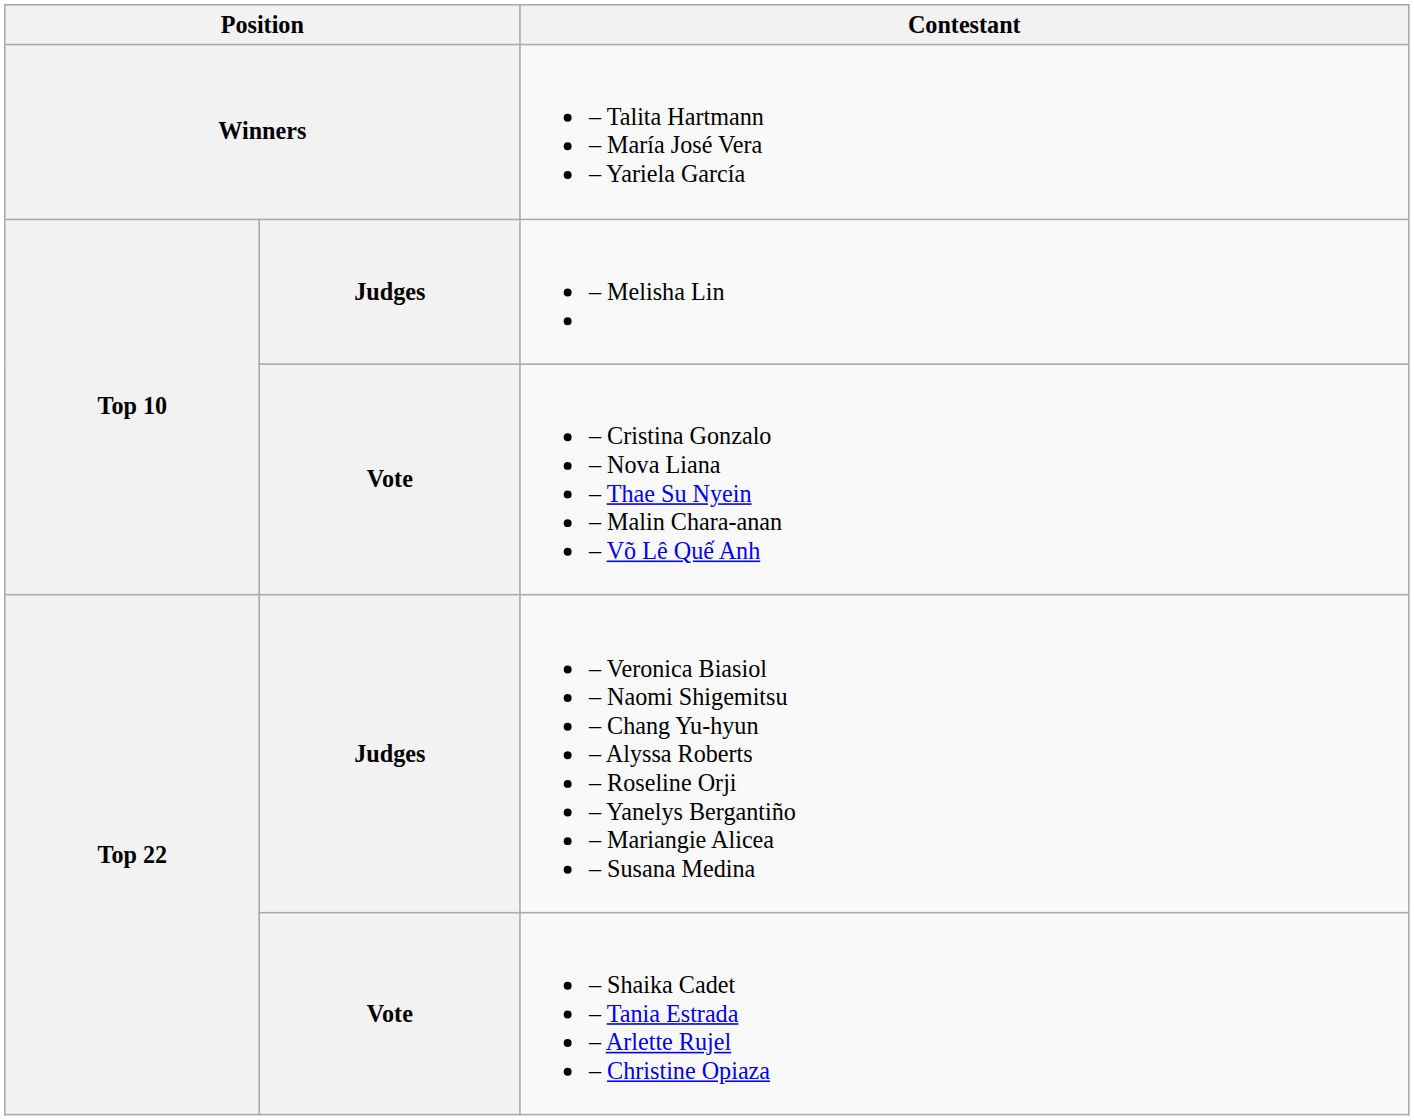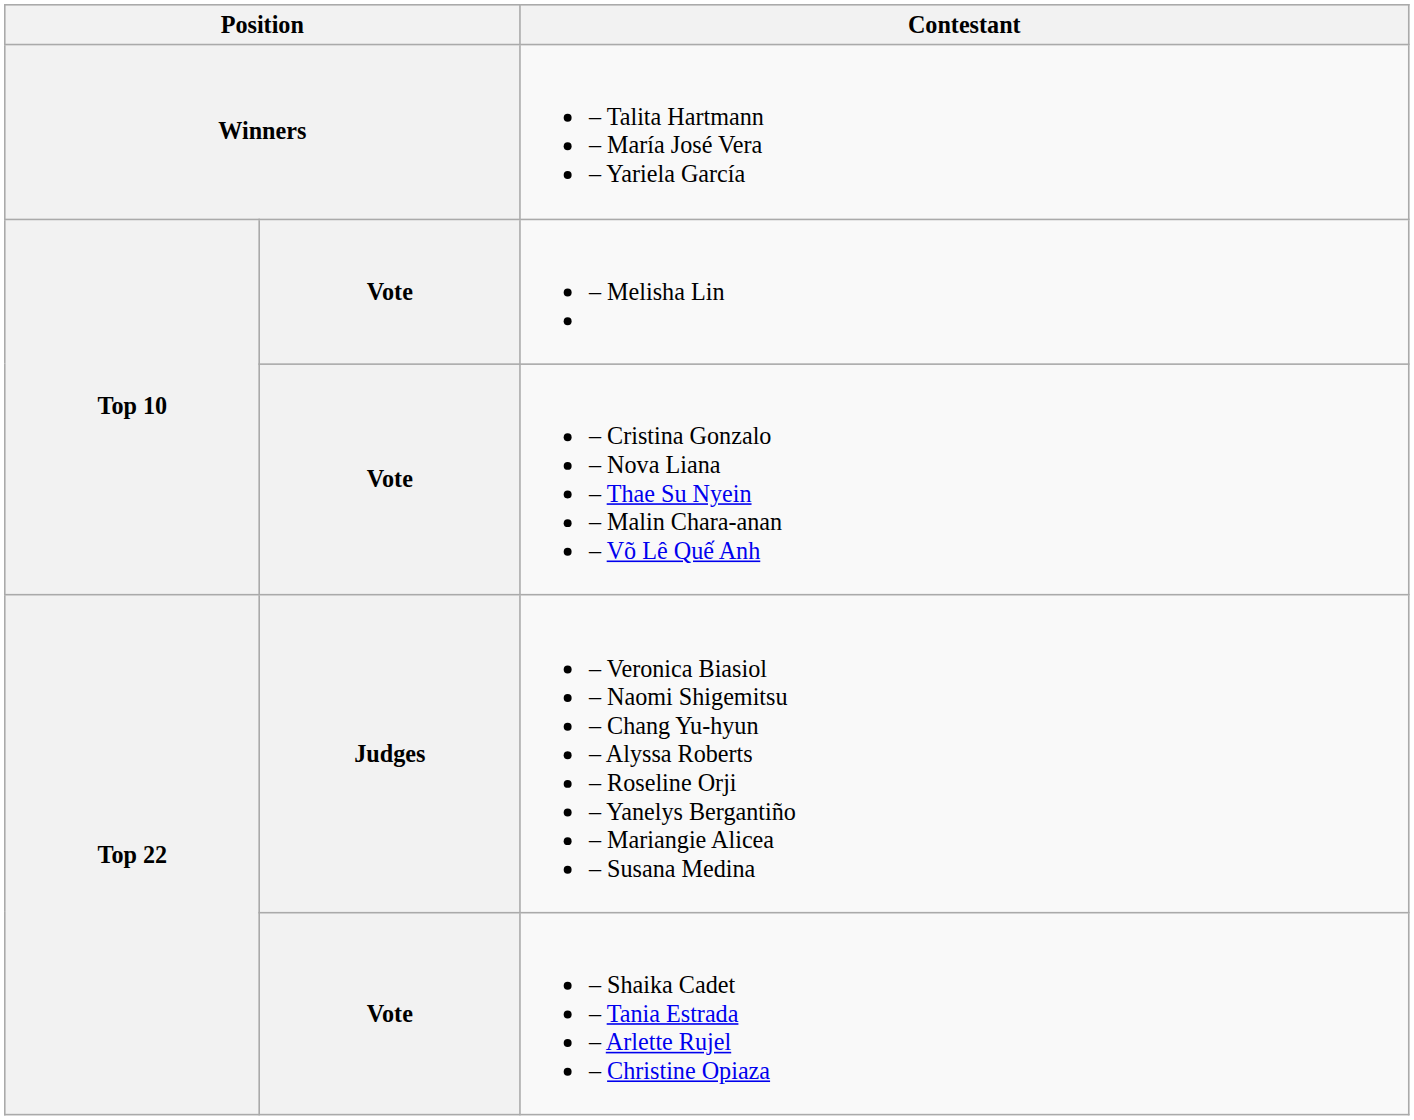– Melisha Lin | column 2: Judges -> Vote
